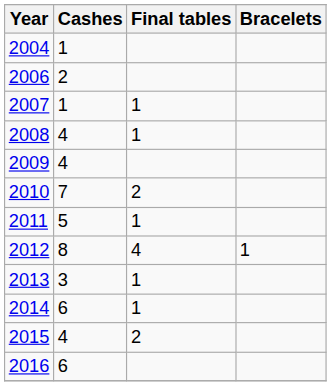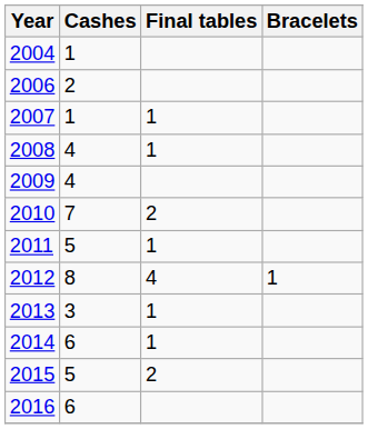2015 | Cashes: 4 -> 5
